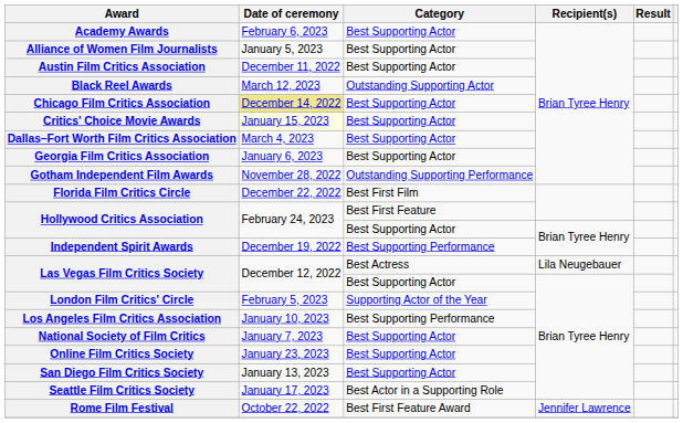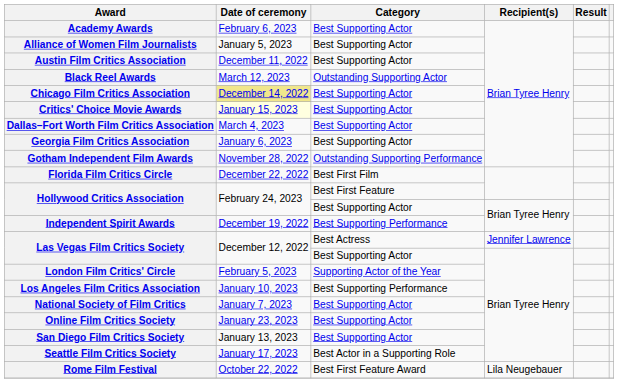Las Vegas Film Critics Society / Best Actress | Recipient(s): Lila Neugebauer -> Jennifer Lawrence
Rome Film Festival | Recipient(s): Jennifer Lawrence -> Lila Neugebauer
